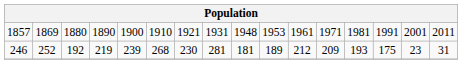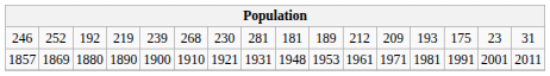rows swapped: 1857 <-> 246
